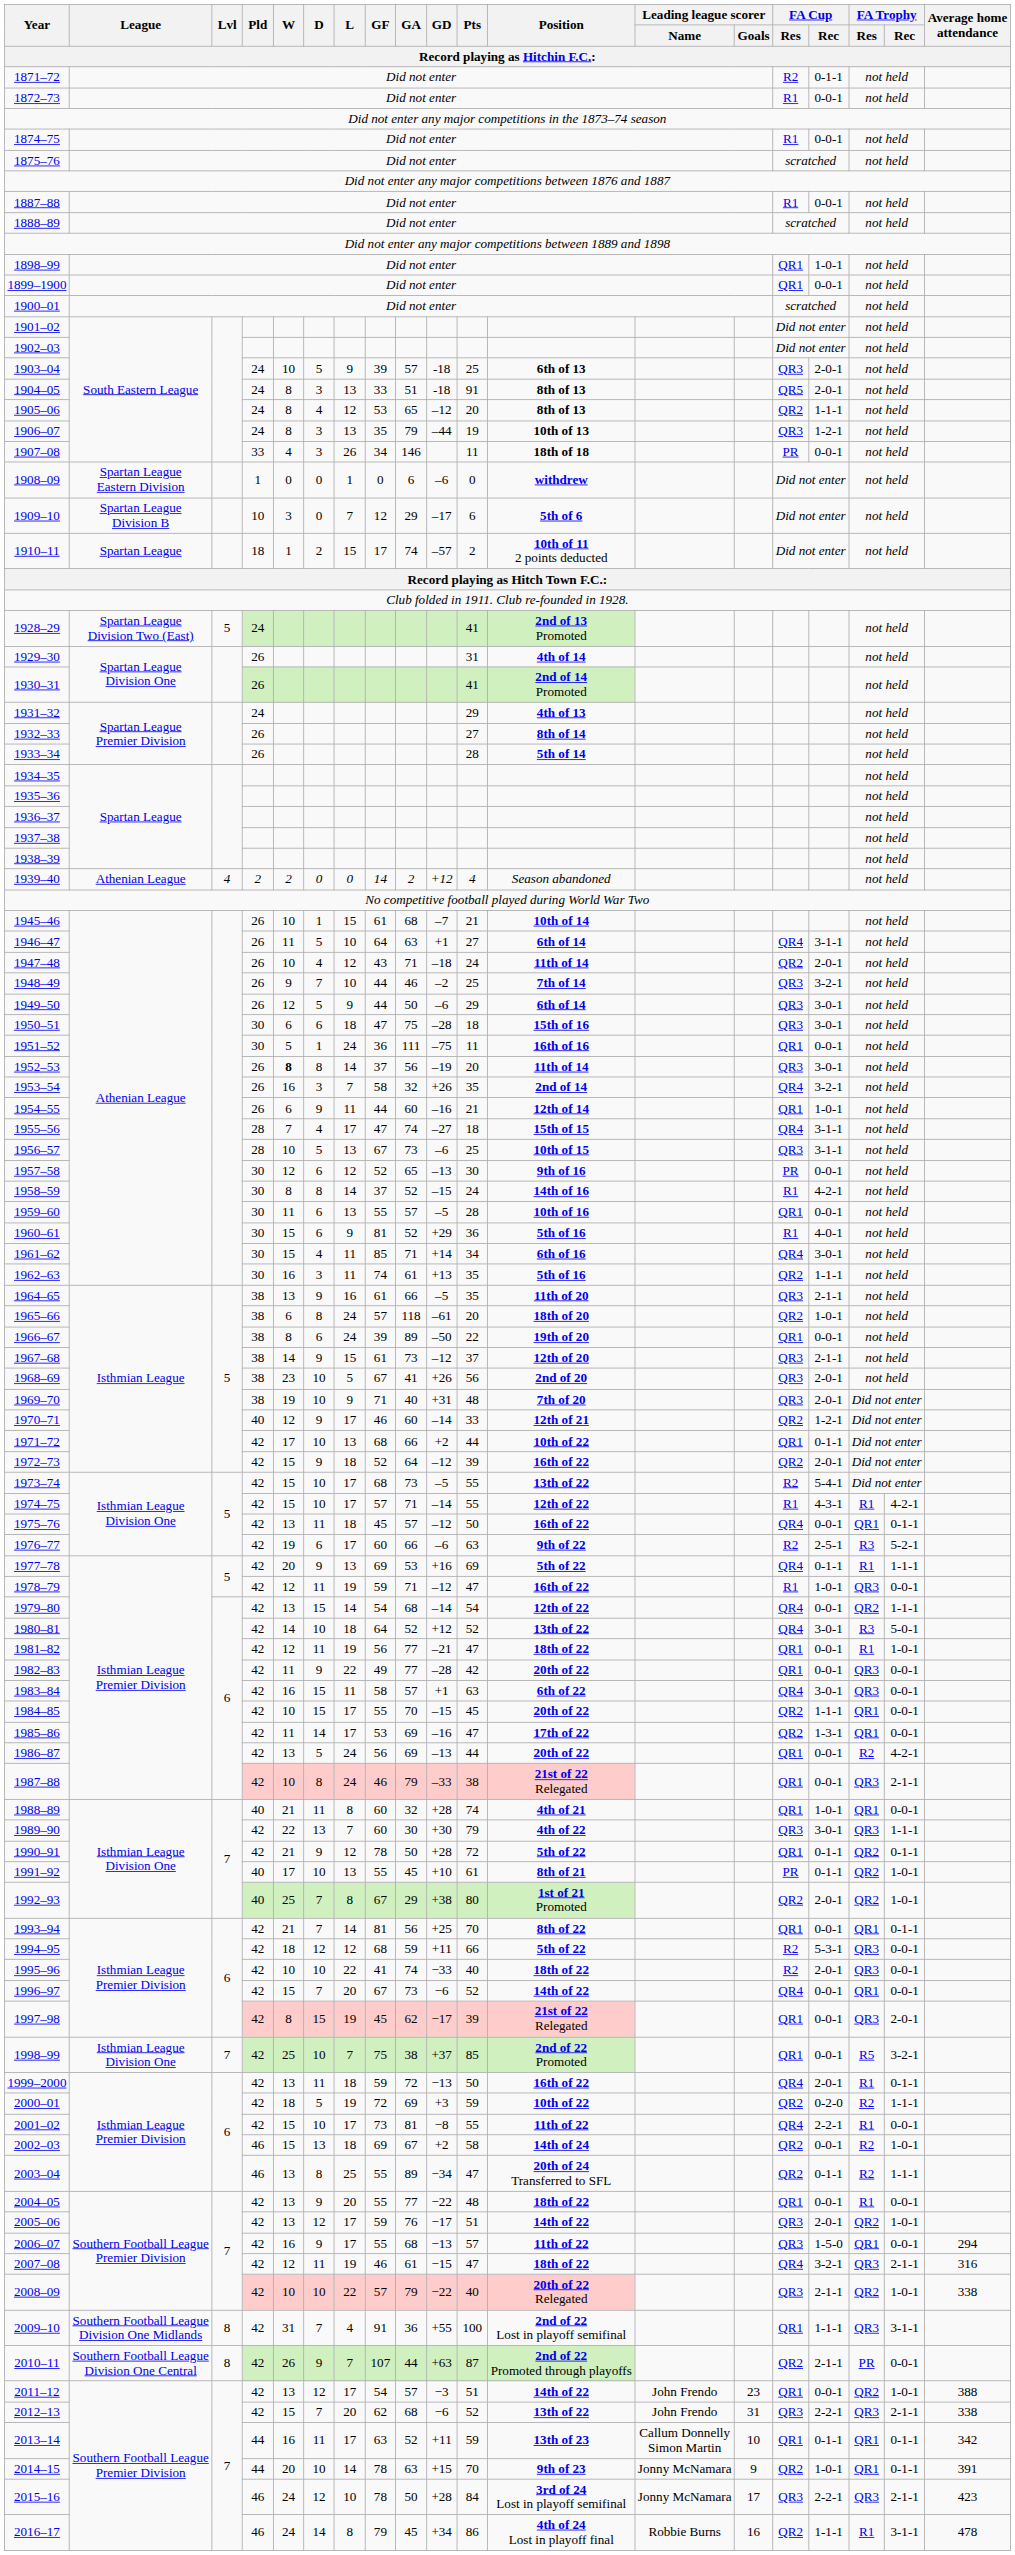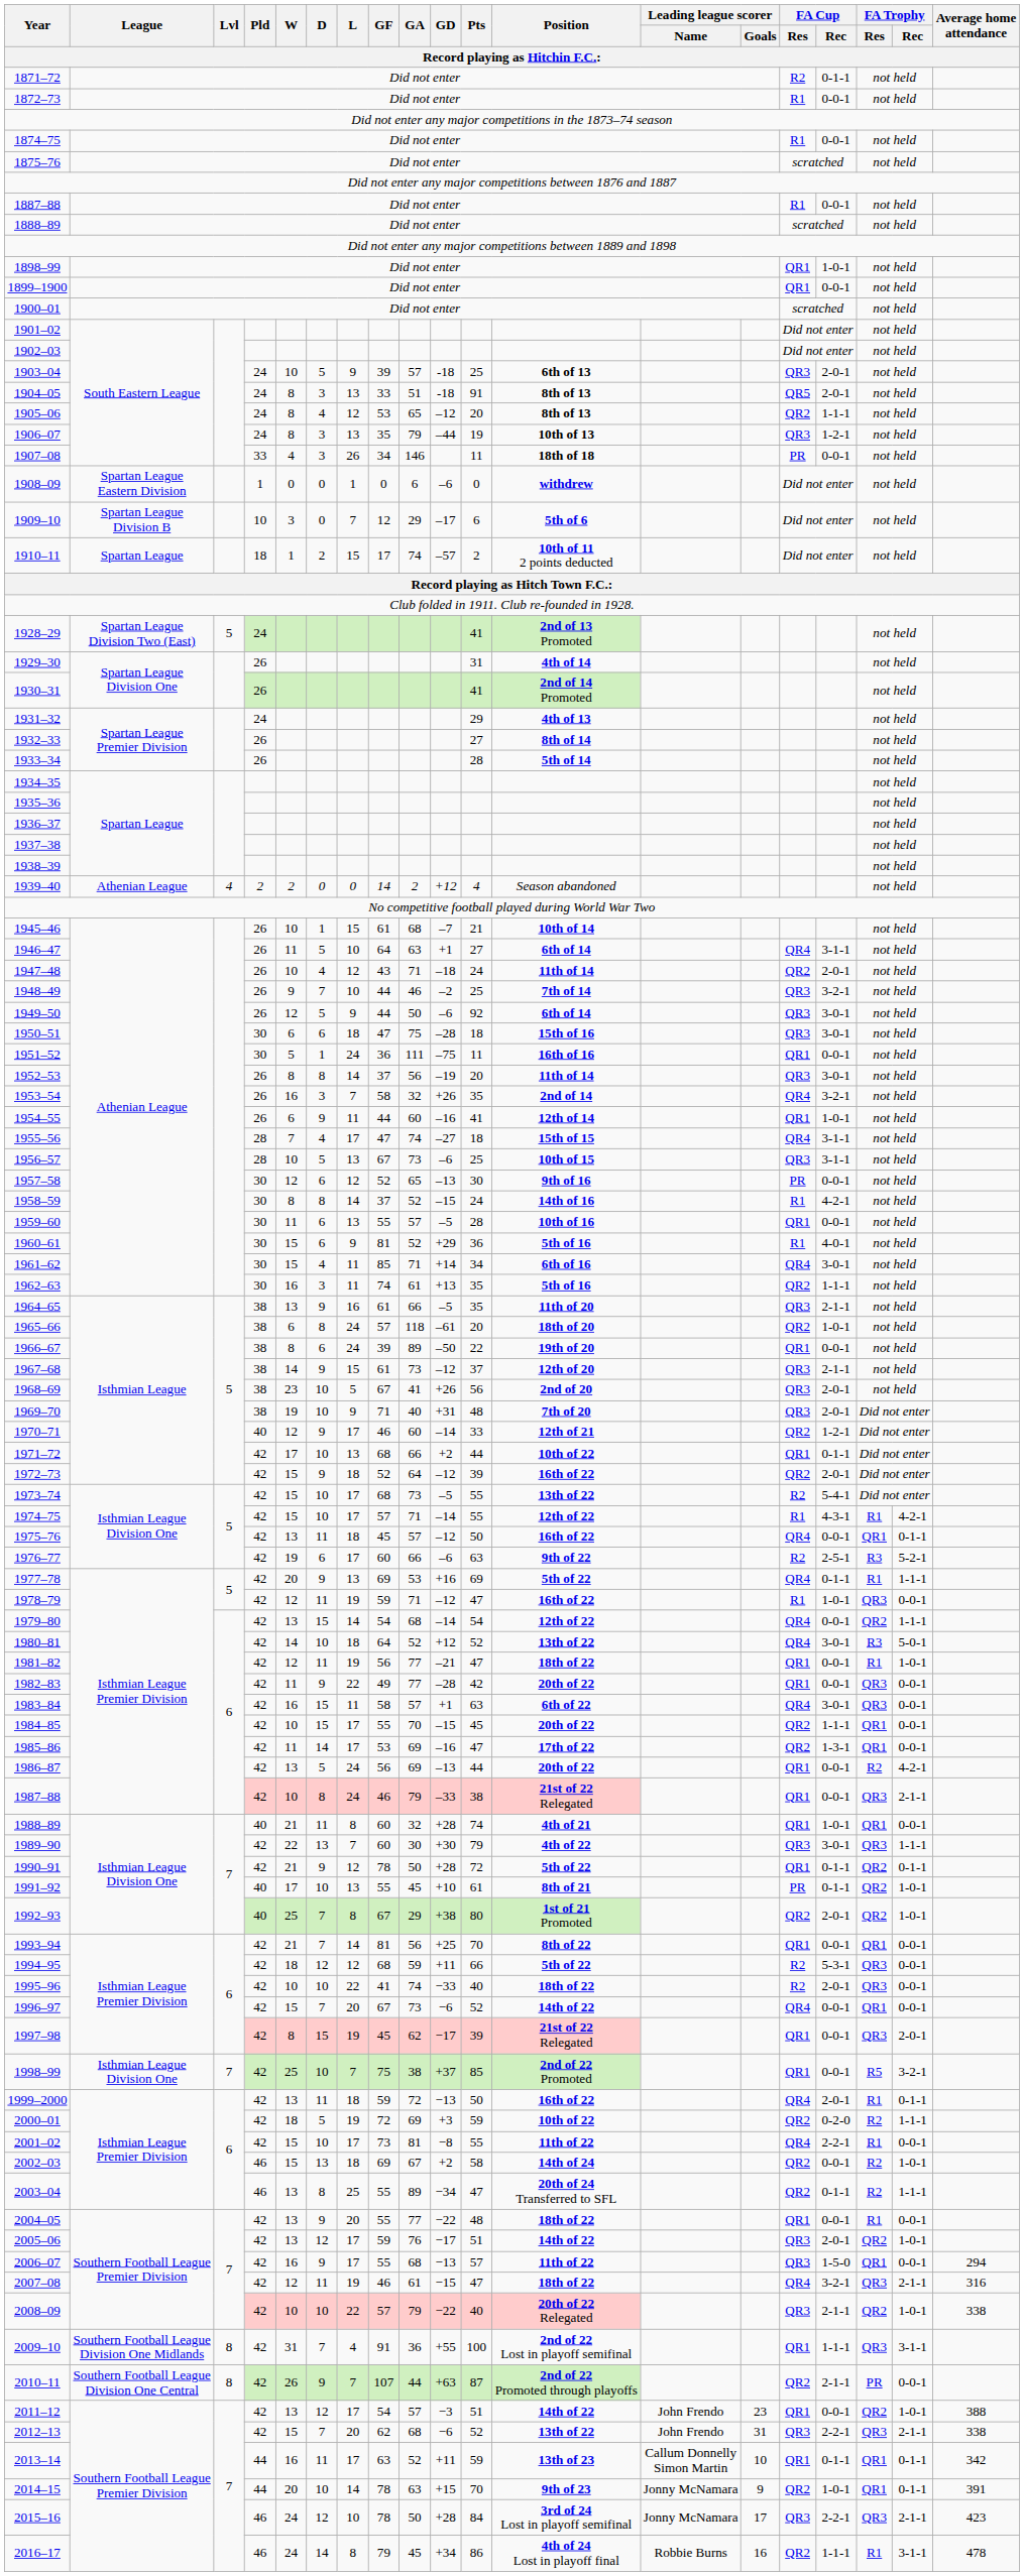1949–50 | Pts: 29 -> 92
1952–53 | W: bold -> normal
1954–55 | Pts: 21 -> 41
1993–94 | FA Trophy / Rec: 0-1-1 -> 0-0-1
